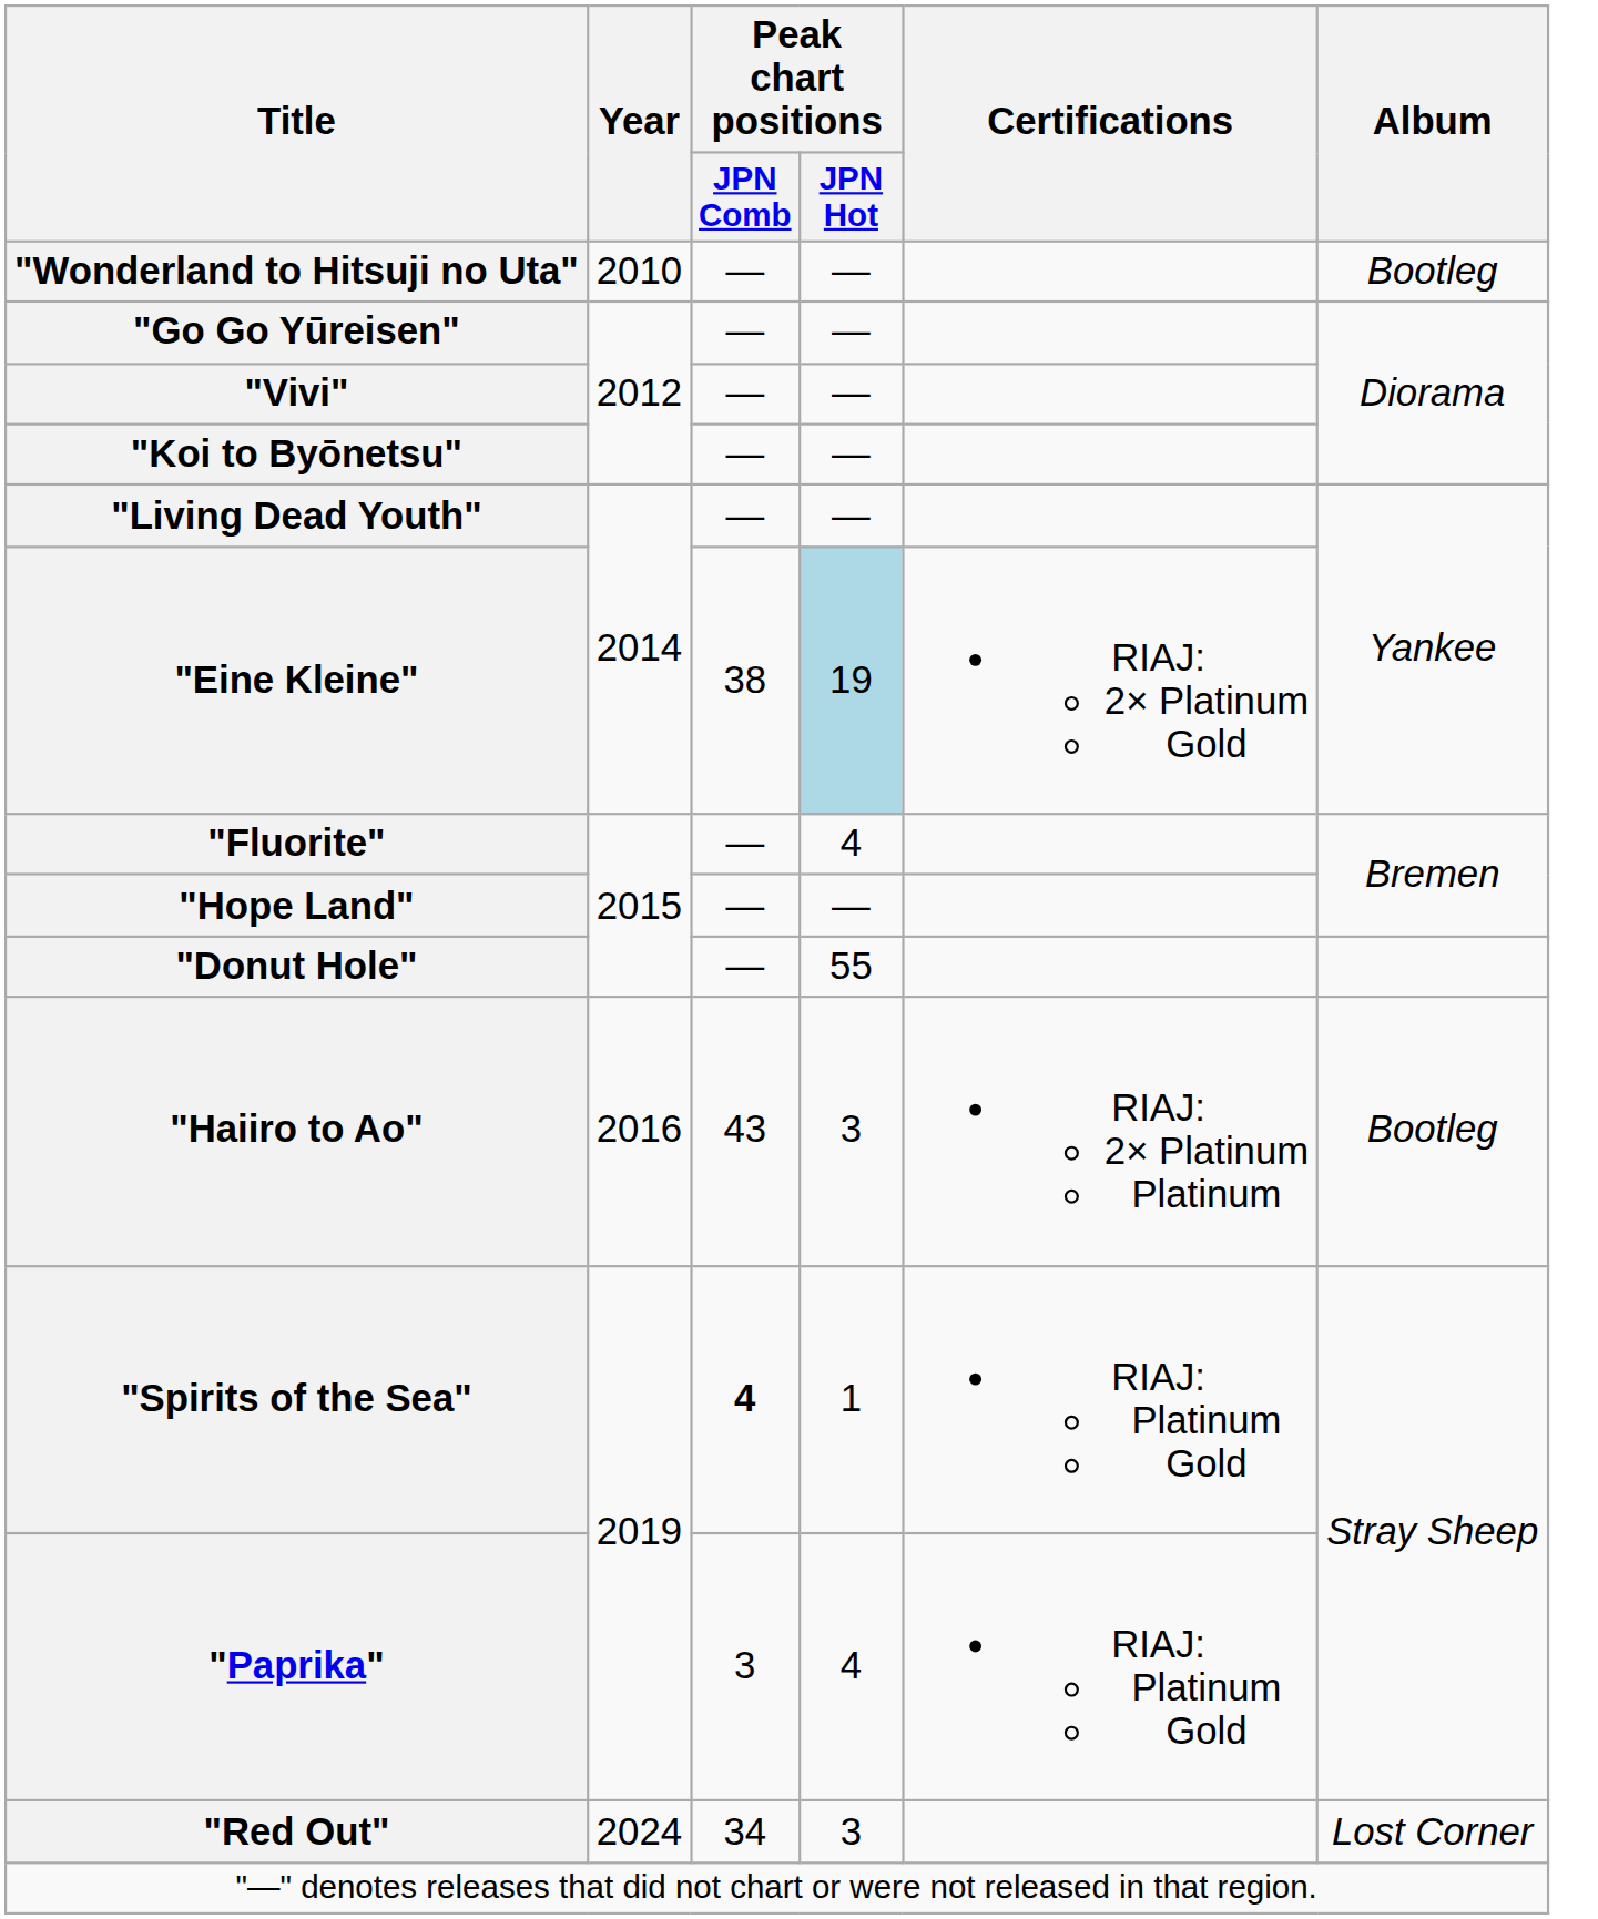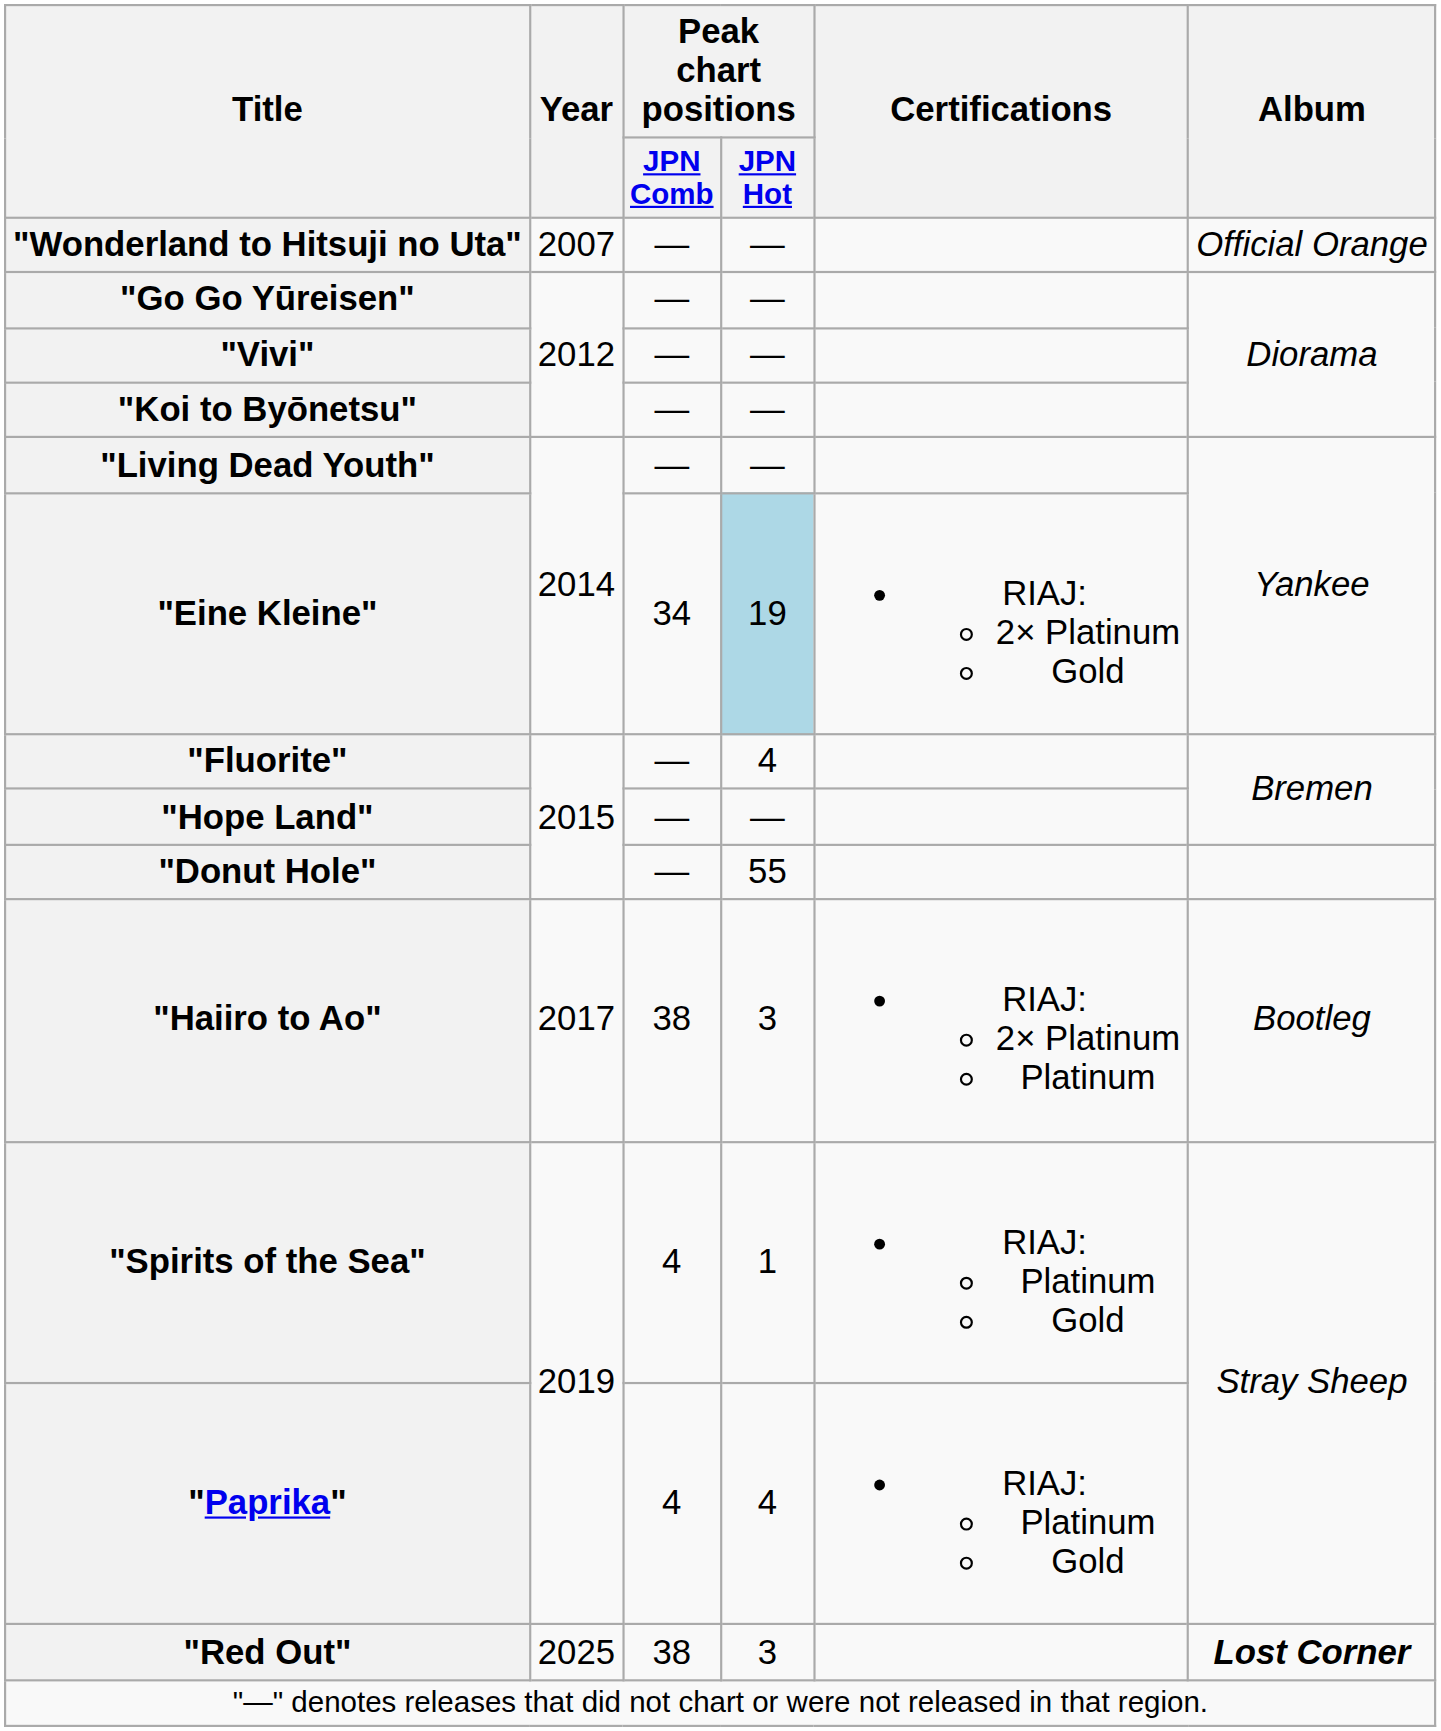"Wonderland to Hitsuji no Uta" | Year: 2010 -> 2007
"Wonderland to Hitsuji no Uta" | Album: Bootleg -> Official Orange
"Eine Kleine" | Peak chart positions / JPN Comb: 38 -> 34
"Haiiro to Ao" | Year: 2016 -> 2017
"Haiiro to Ao" | Peak chart positions / JPN Comb: 43 -> 38
"Spirits of the Sea" | Peak chart positions / JPN Comb: bold -> normal
"Paprika" | Peak chart positions / JPN Comb: 3 -> 4
"Red Out" | Year: 2024 -> 2025
"Red Out" | Peak chart positions / JPN Comb: 34 -> 38
"Red Out" | Album: normal -> bold
